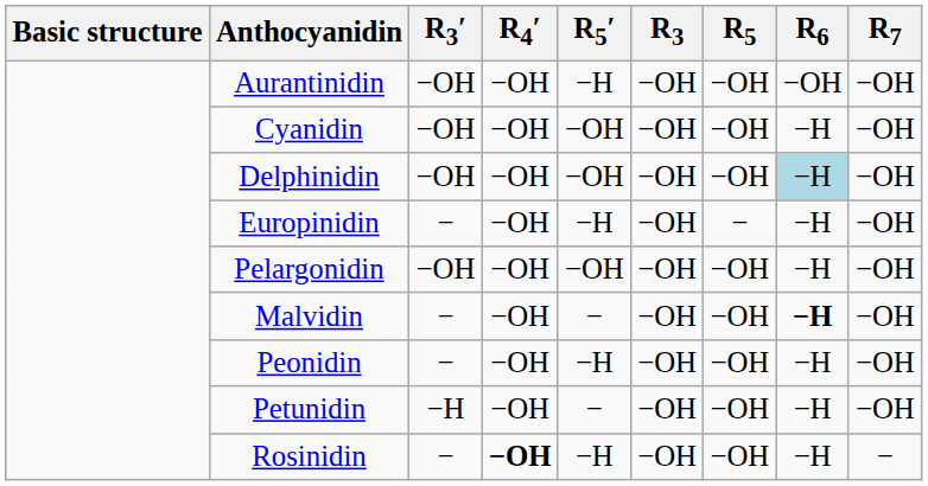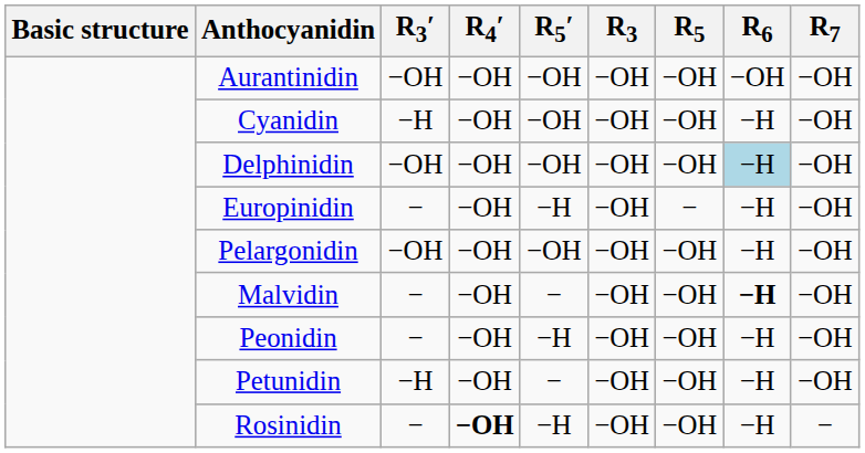Aurantinidin | R5′: −H -> −OH
Cyanidin | R3′: −OH -> −H
